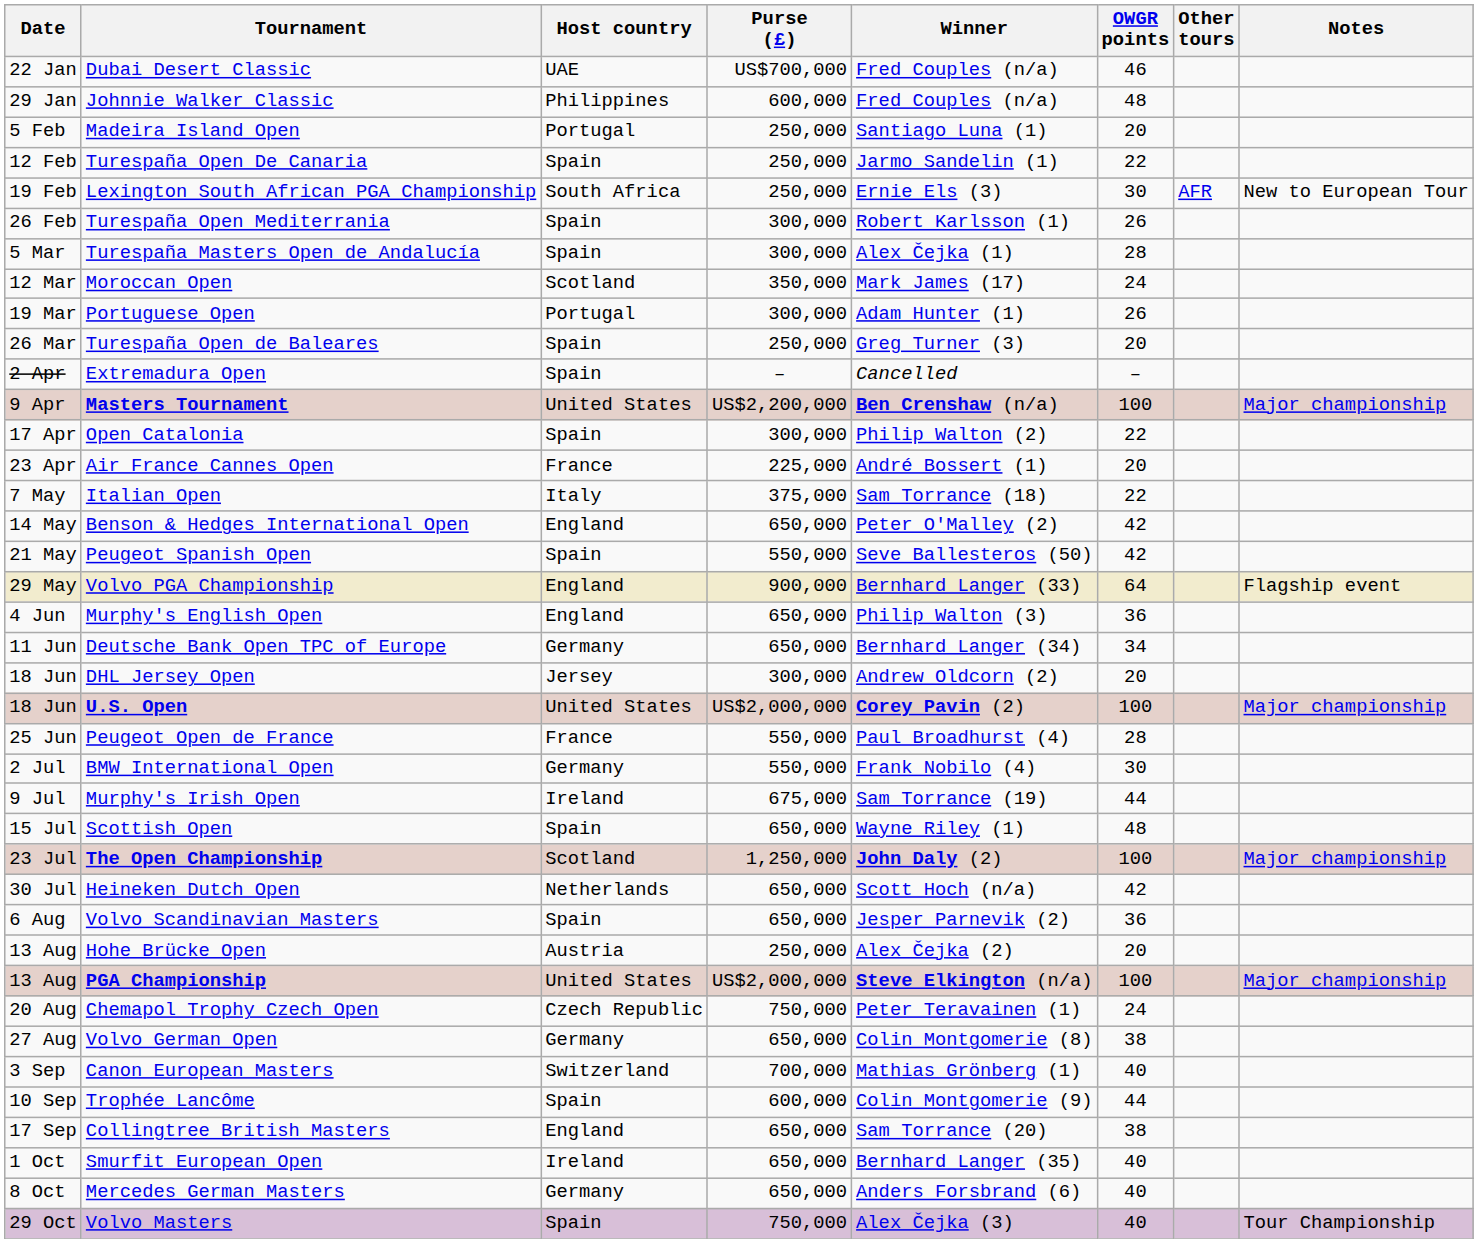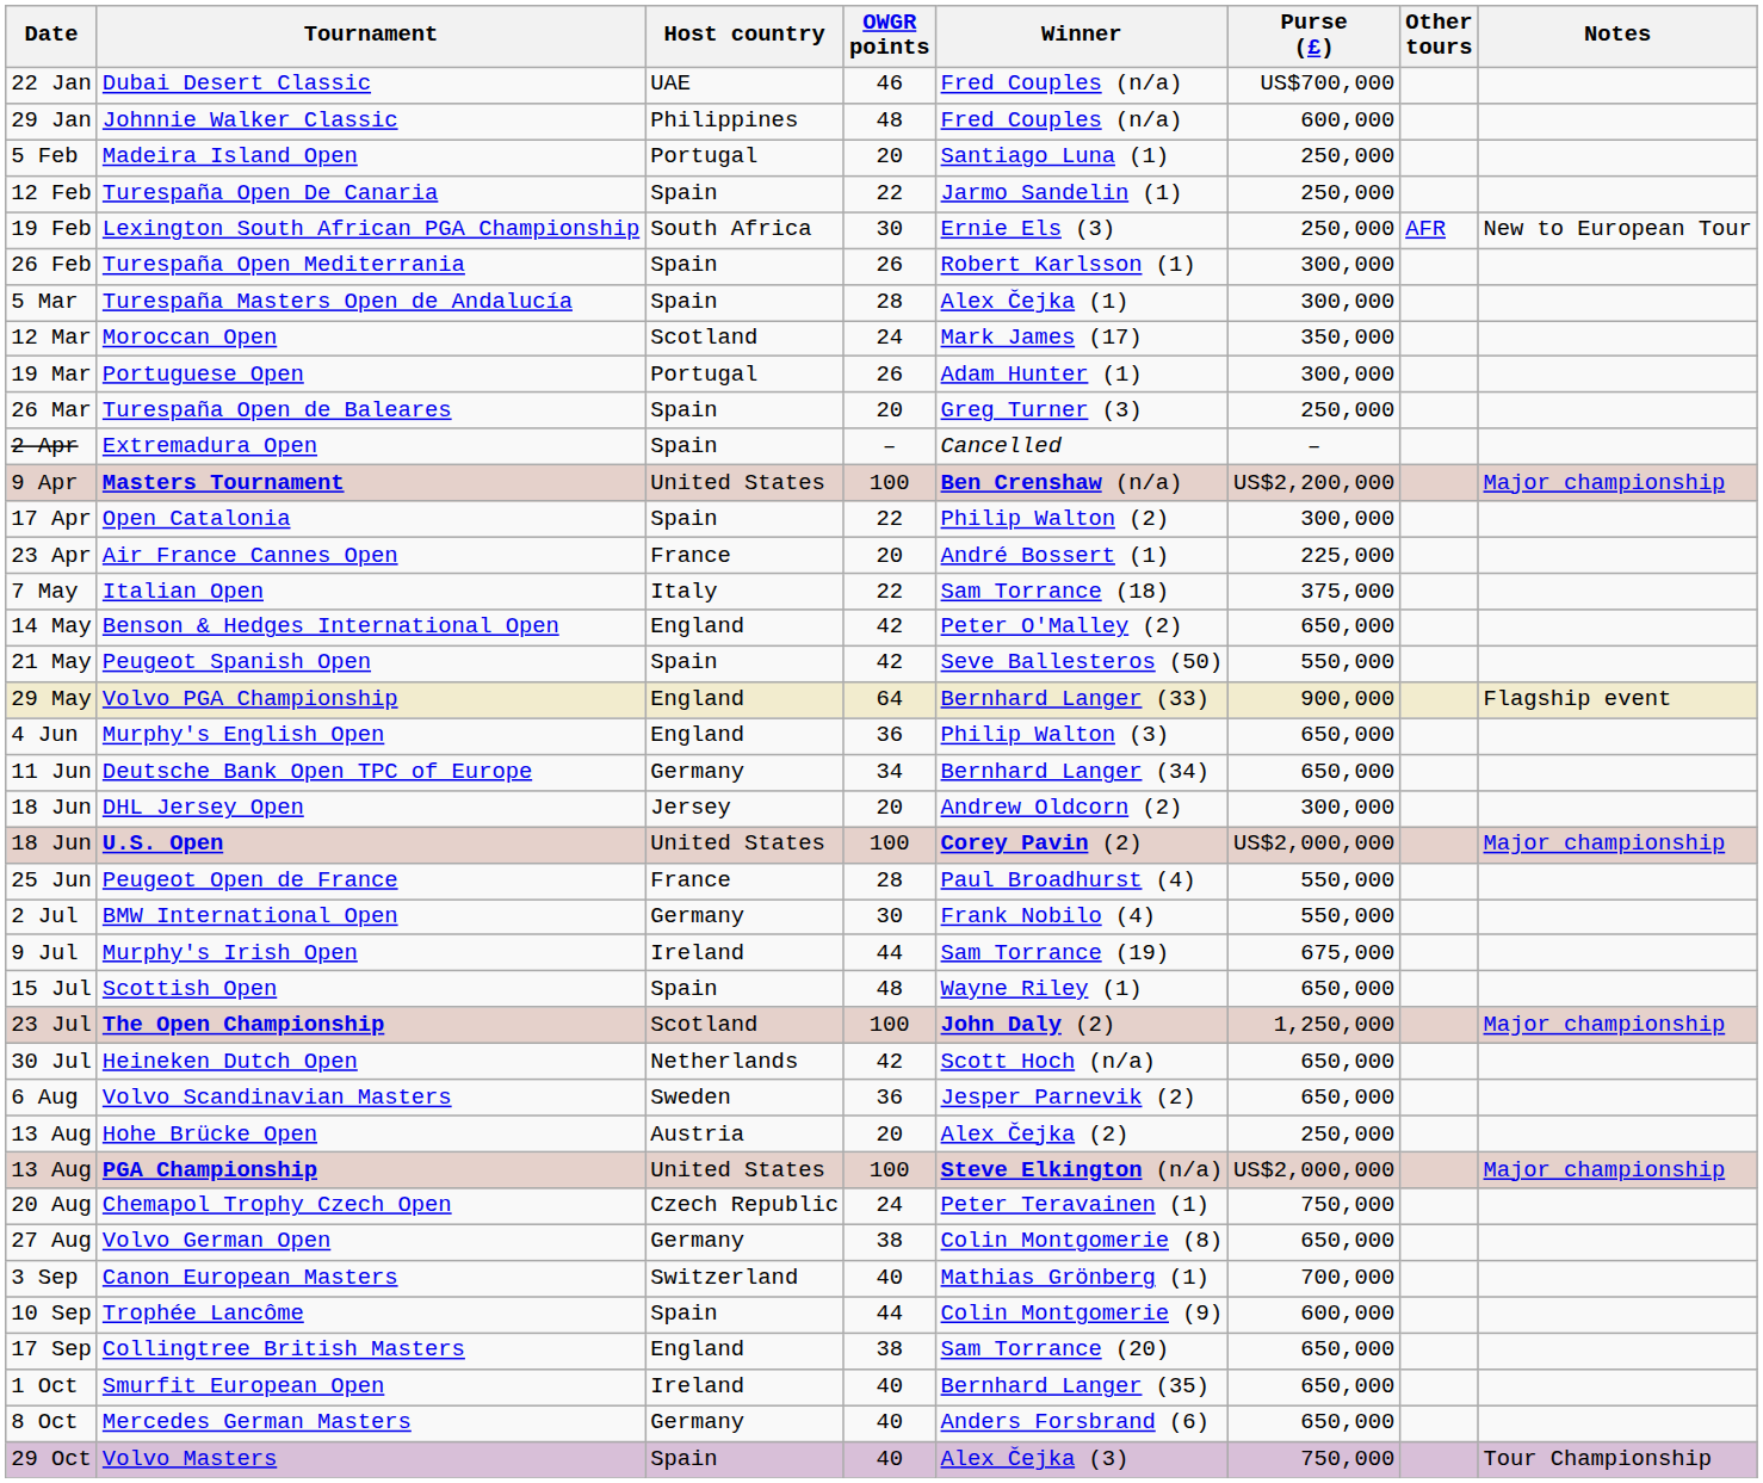columns swapped: Purse (£) <-> OWGR points
Volvo Scandinavian Masters | Host country: Spain -> Sweden
